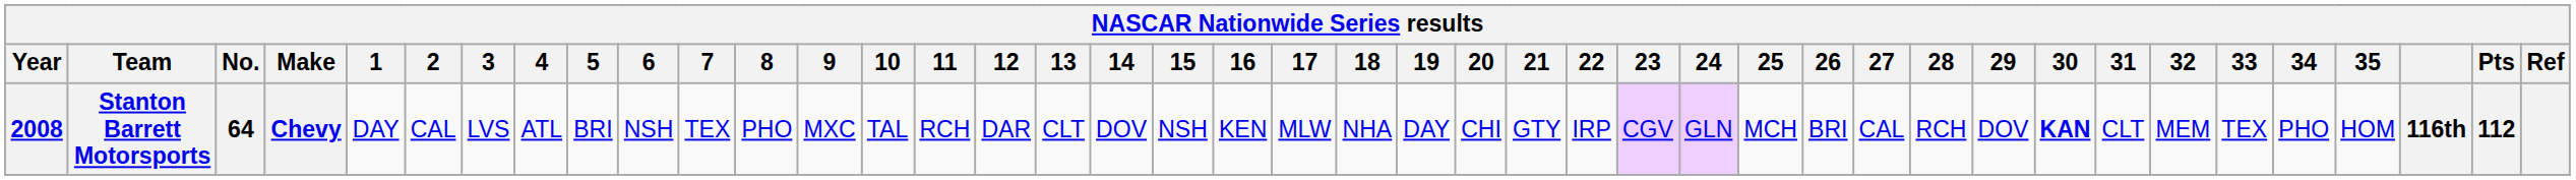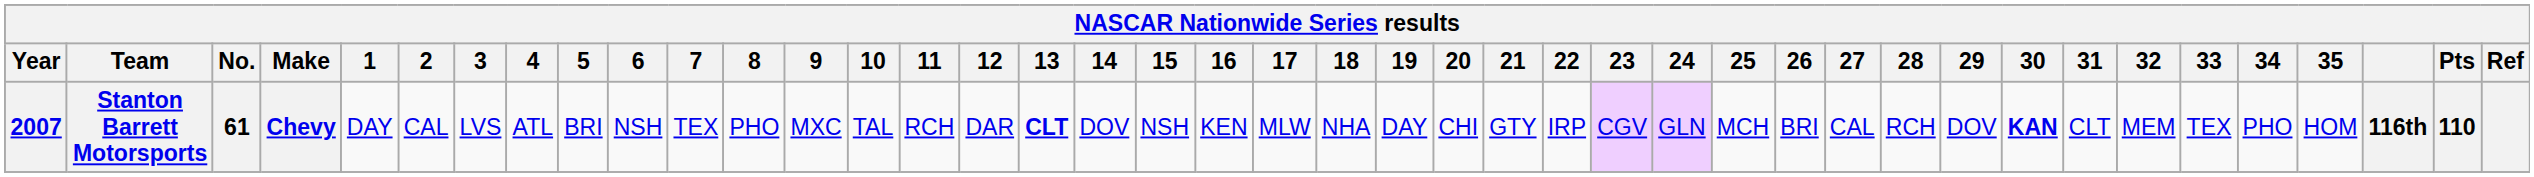Stanton Barrett Motorsports | Year: 2008 -> 2007
Stanton Barrett Motorsports | No.: 64 -> 61
Stanton Barrett Motorsports | 13: normal -> bold
Stanton Barrett Motorsports | Pts: 112 -> 110
